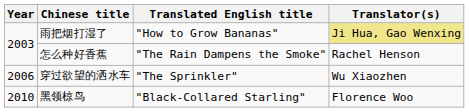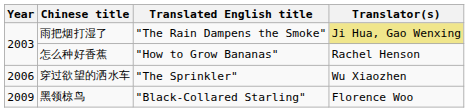雨把烟打湿了 | Translated English title: "How to Grow Bananas" -> "The Rain Dampens the Smoke"
怎么种好香蕉 | Translated English title: "The Rain Dampens the Smoke" -> "How to Grow Bananas"
黑领椋鸟 | Year: 2010 -> 2009
